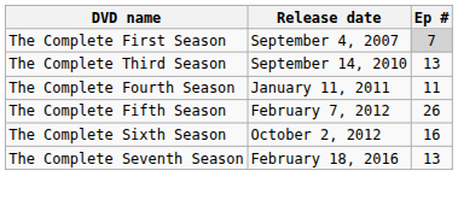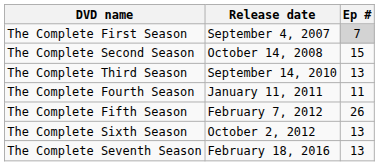+ row: The Complete Second Season | October 14, 2008 | 15
The Complete Sixth Season | Ep #: 16 -> 13
